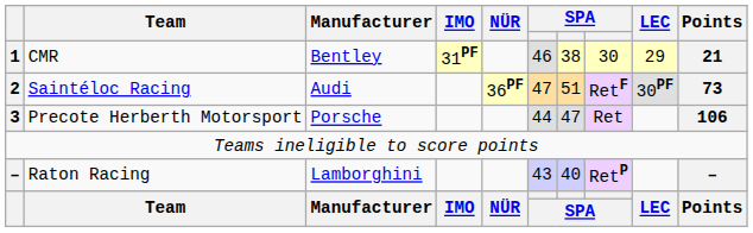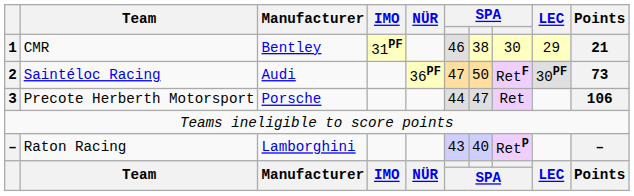Saintéloc Racing | column 7: 51 -> 50
